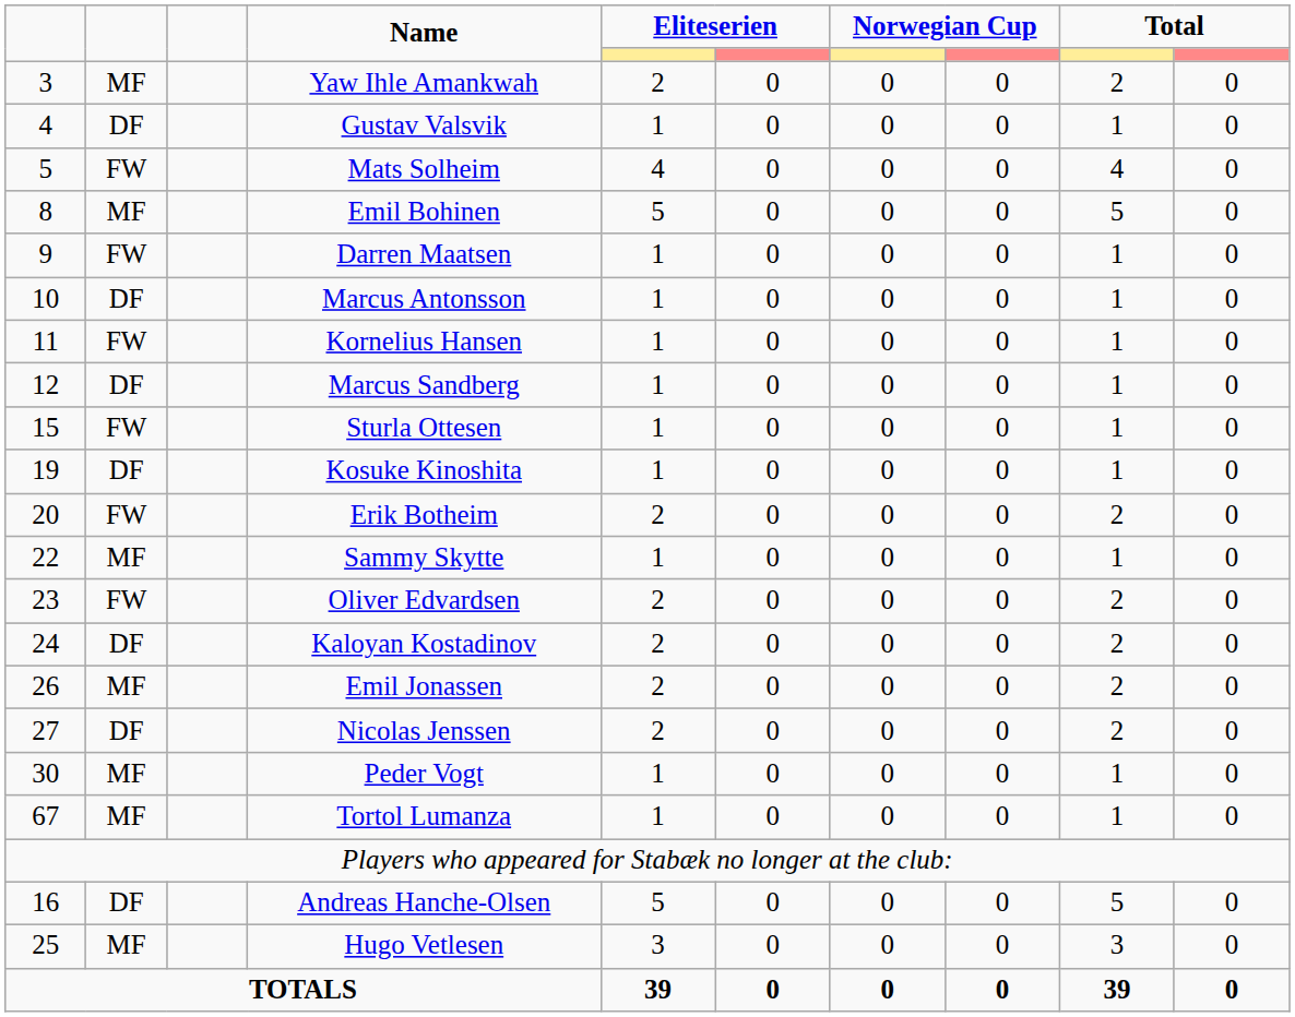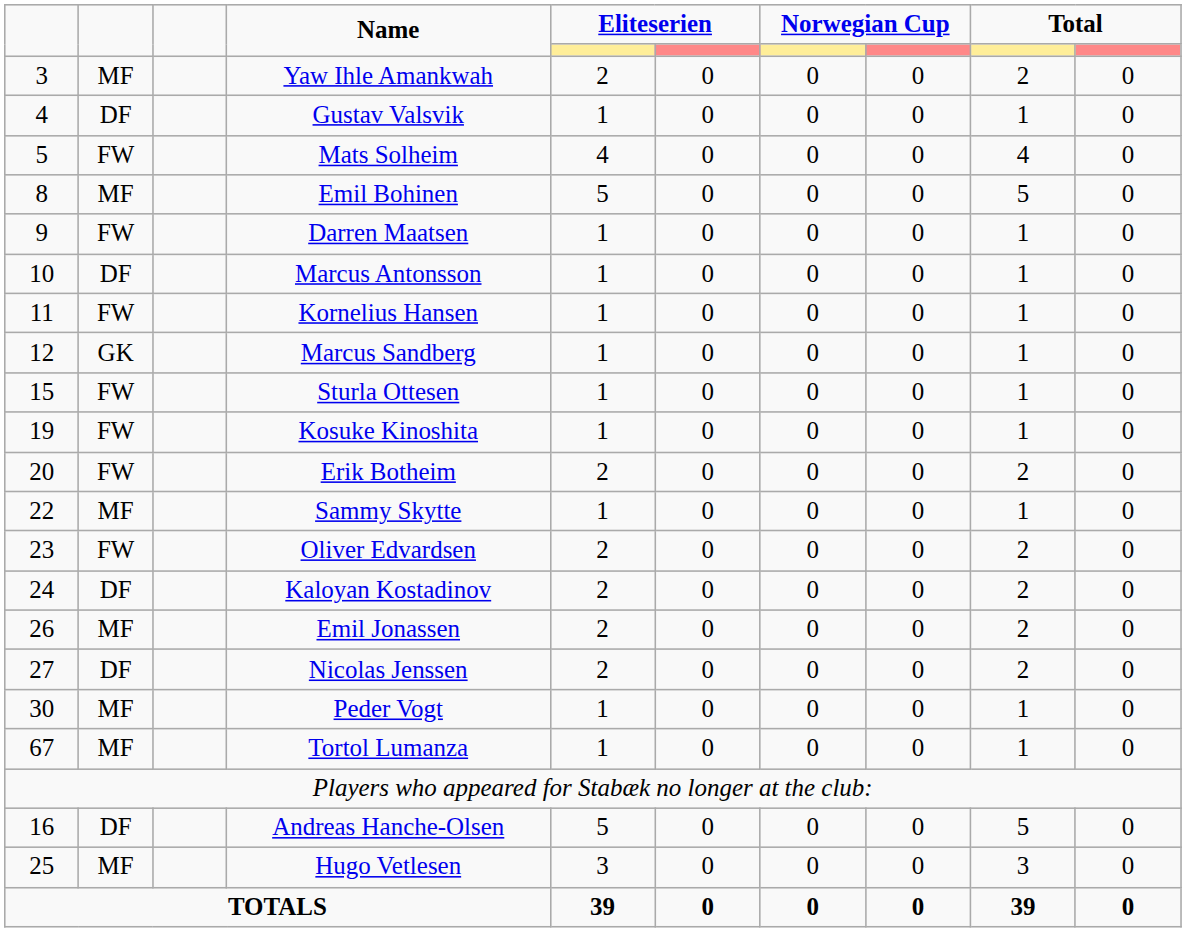Marcus Sandberg | column 2: DF -> GK
Kosuke Kinoshita | column 2: DF -> FW
